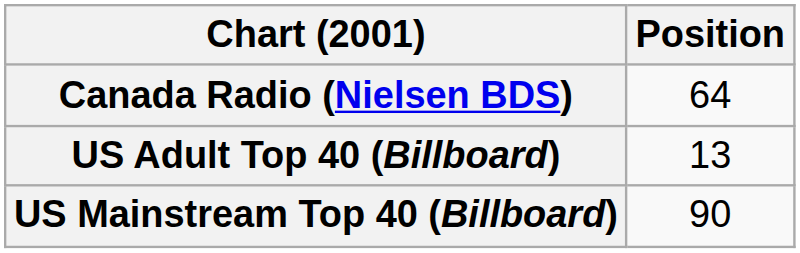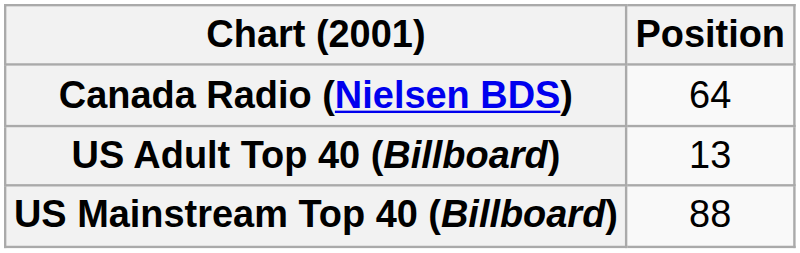US Mainstream Top 40 (Billboard) | Position: 90 -> 88
